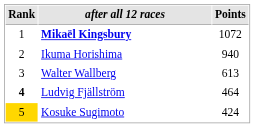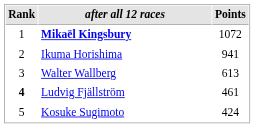Ikuma Horishima | Points: 940 -> 941
Ludvig Fjällström | Points: 464 -> 461
Kosuke Sugimoto | Rank: gold background -> no background
